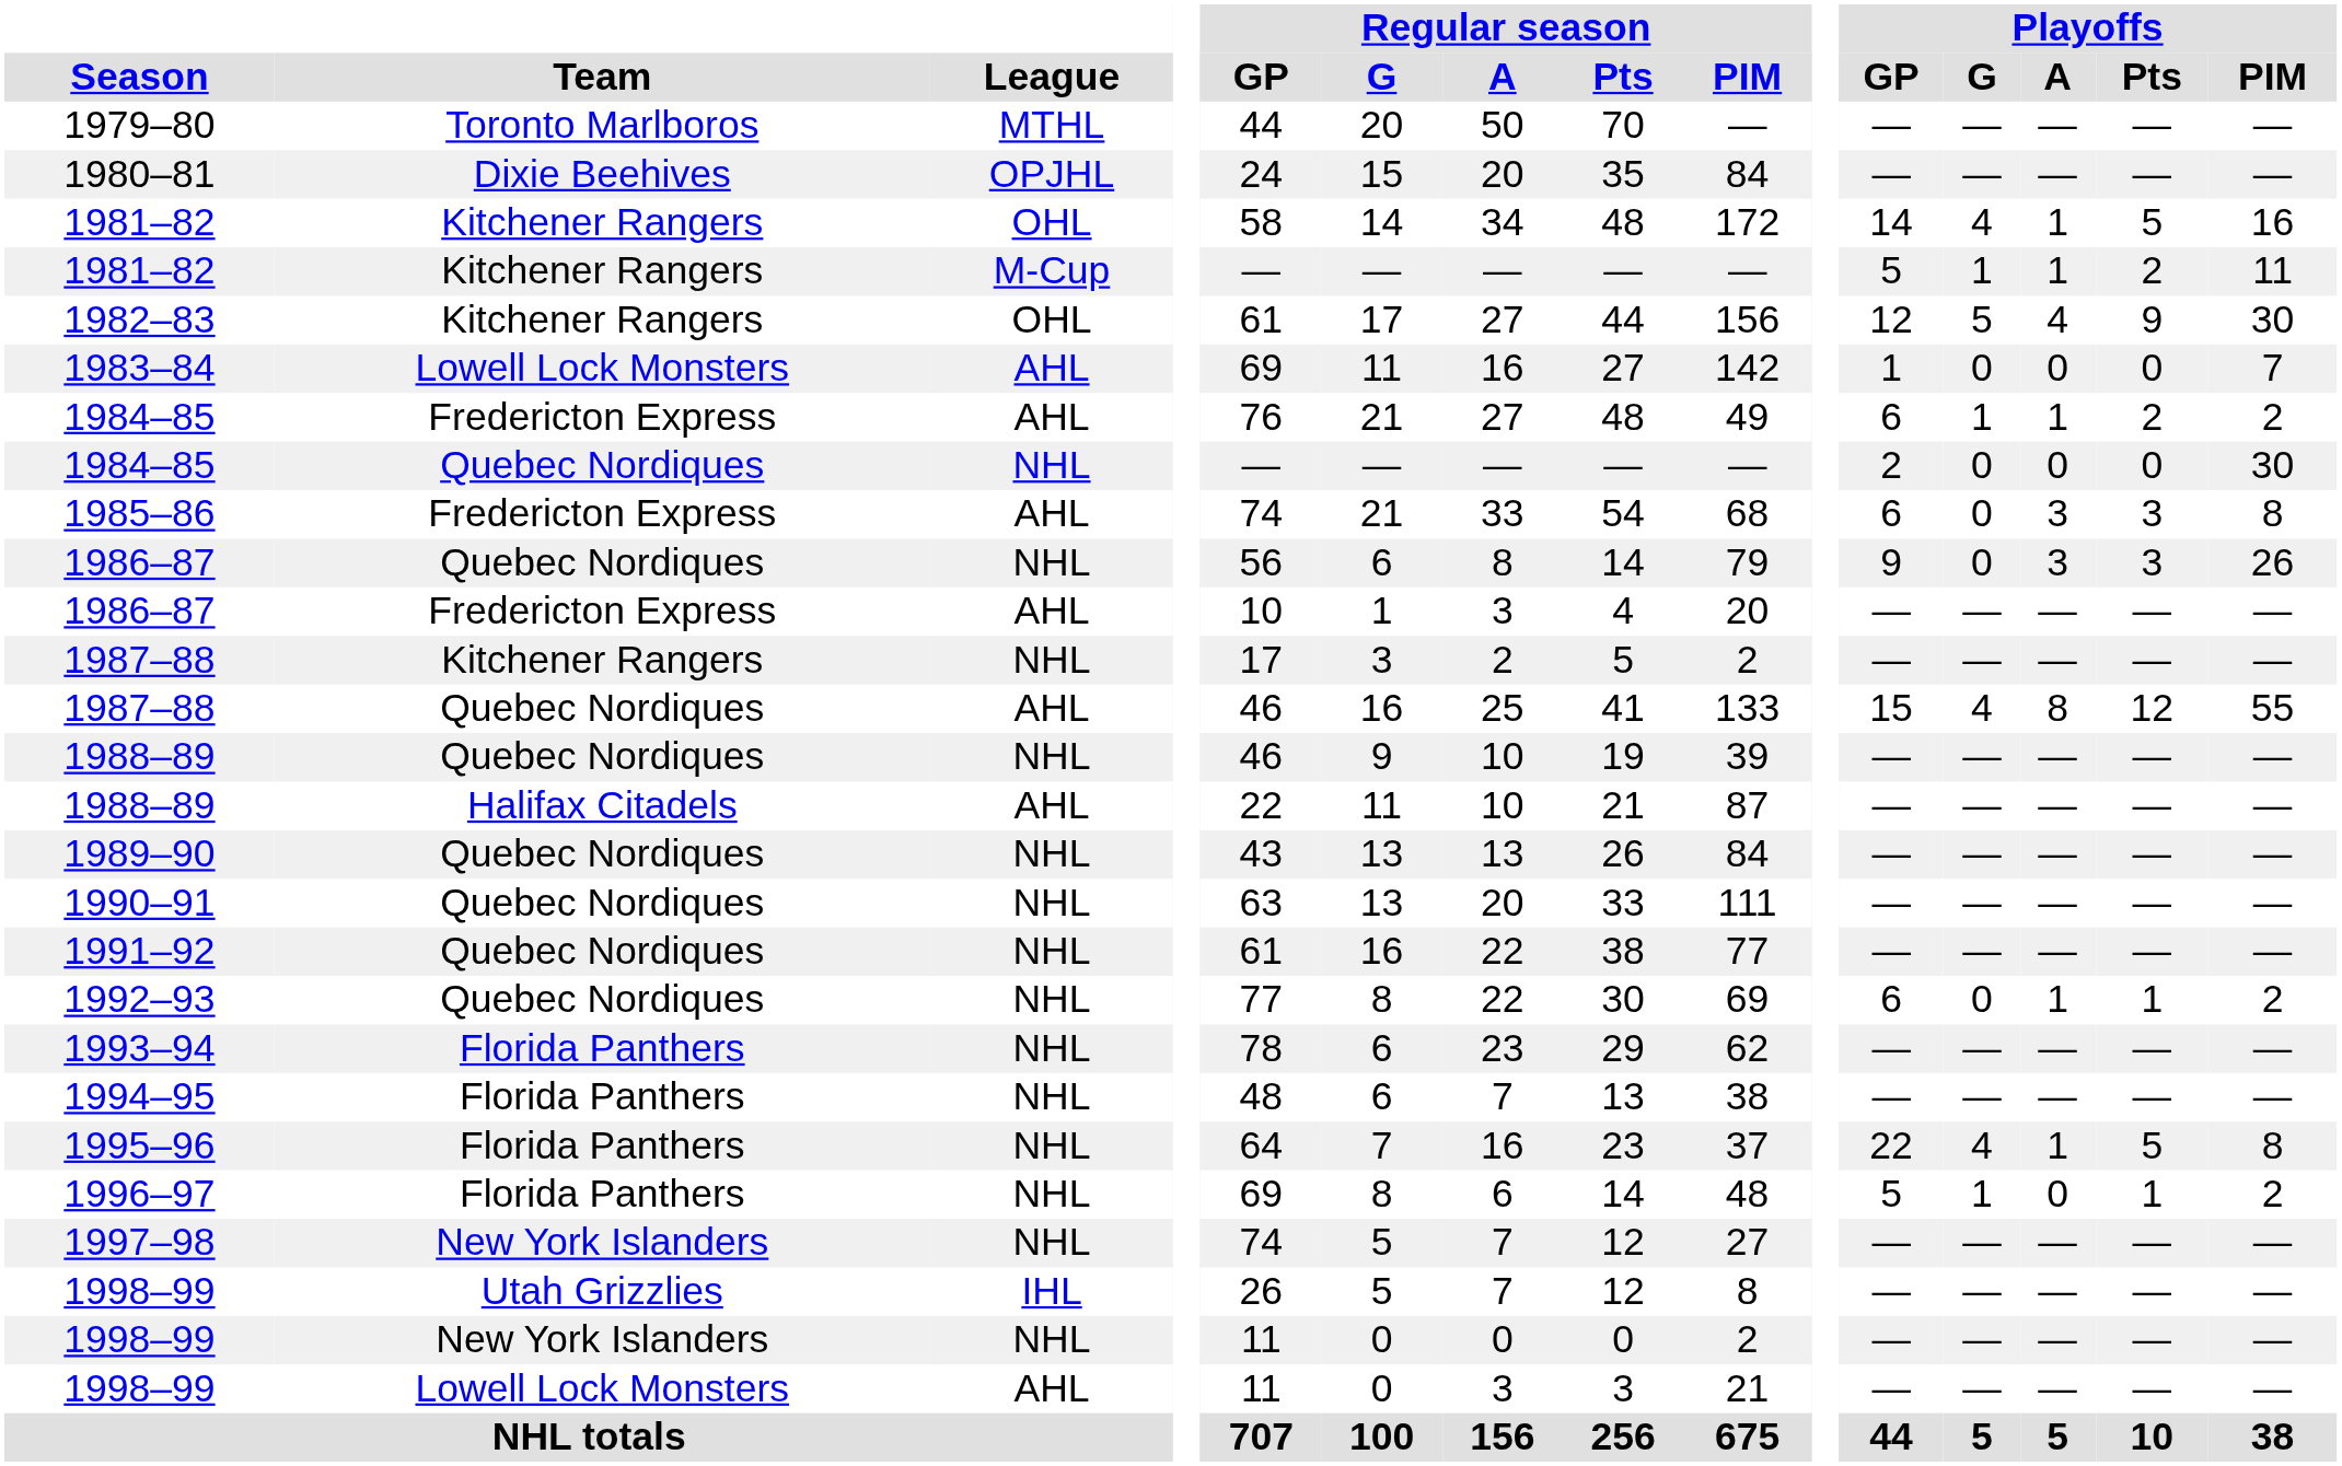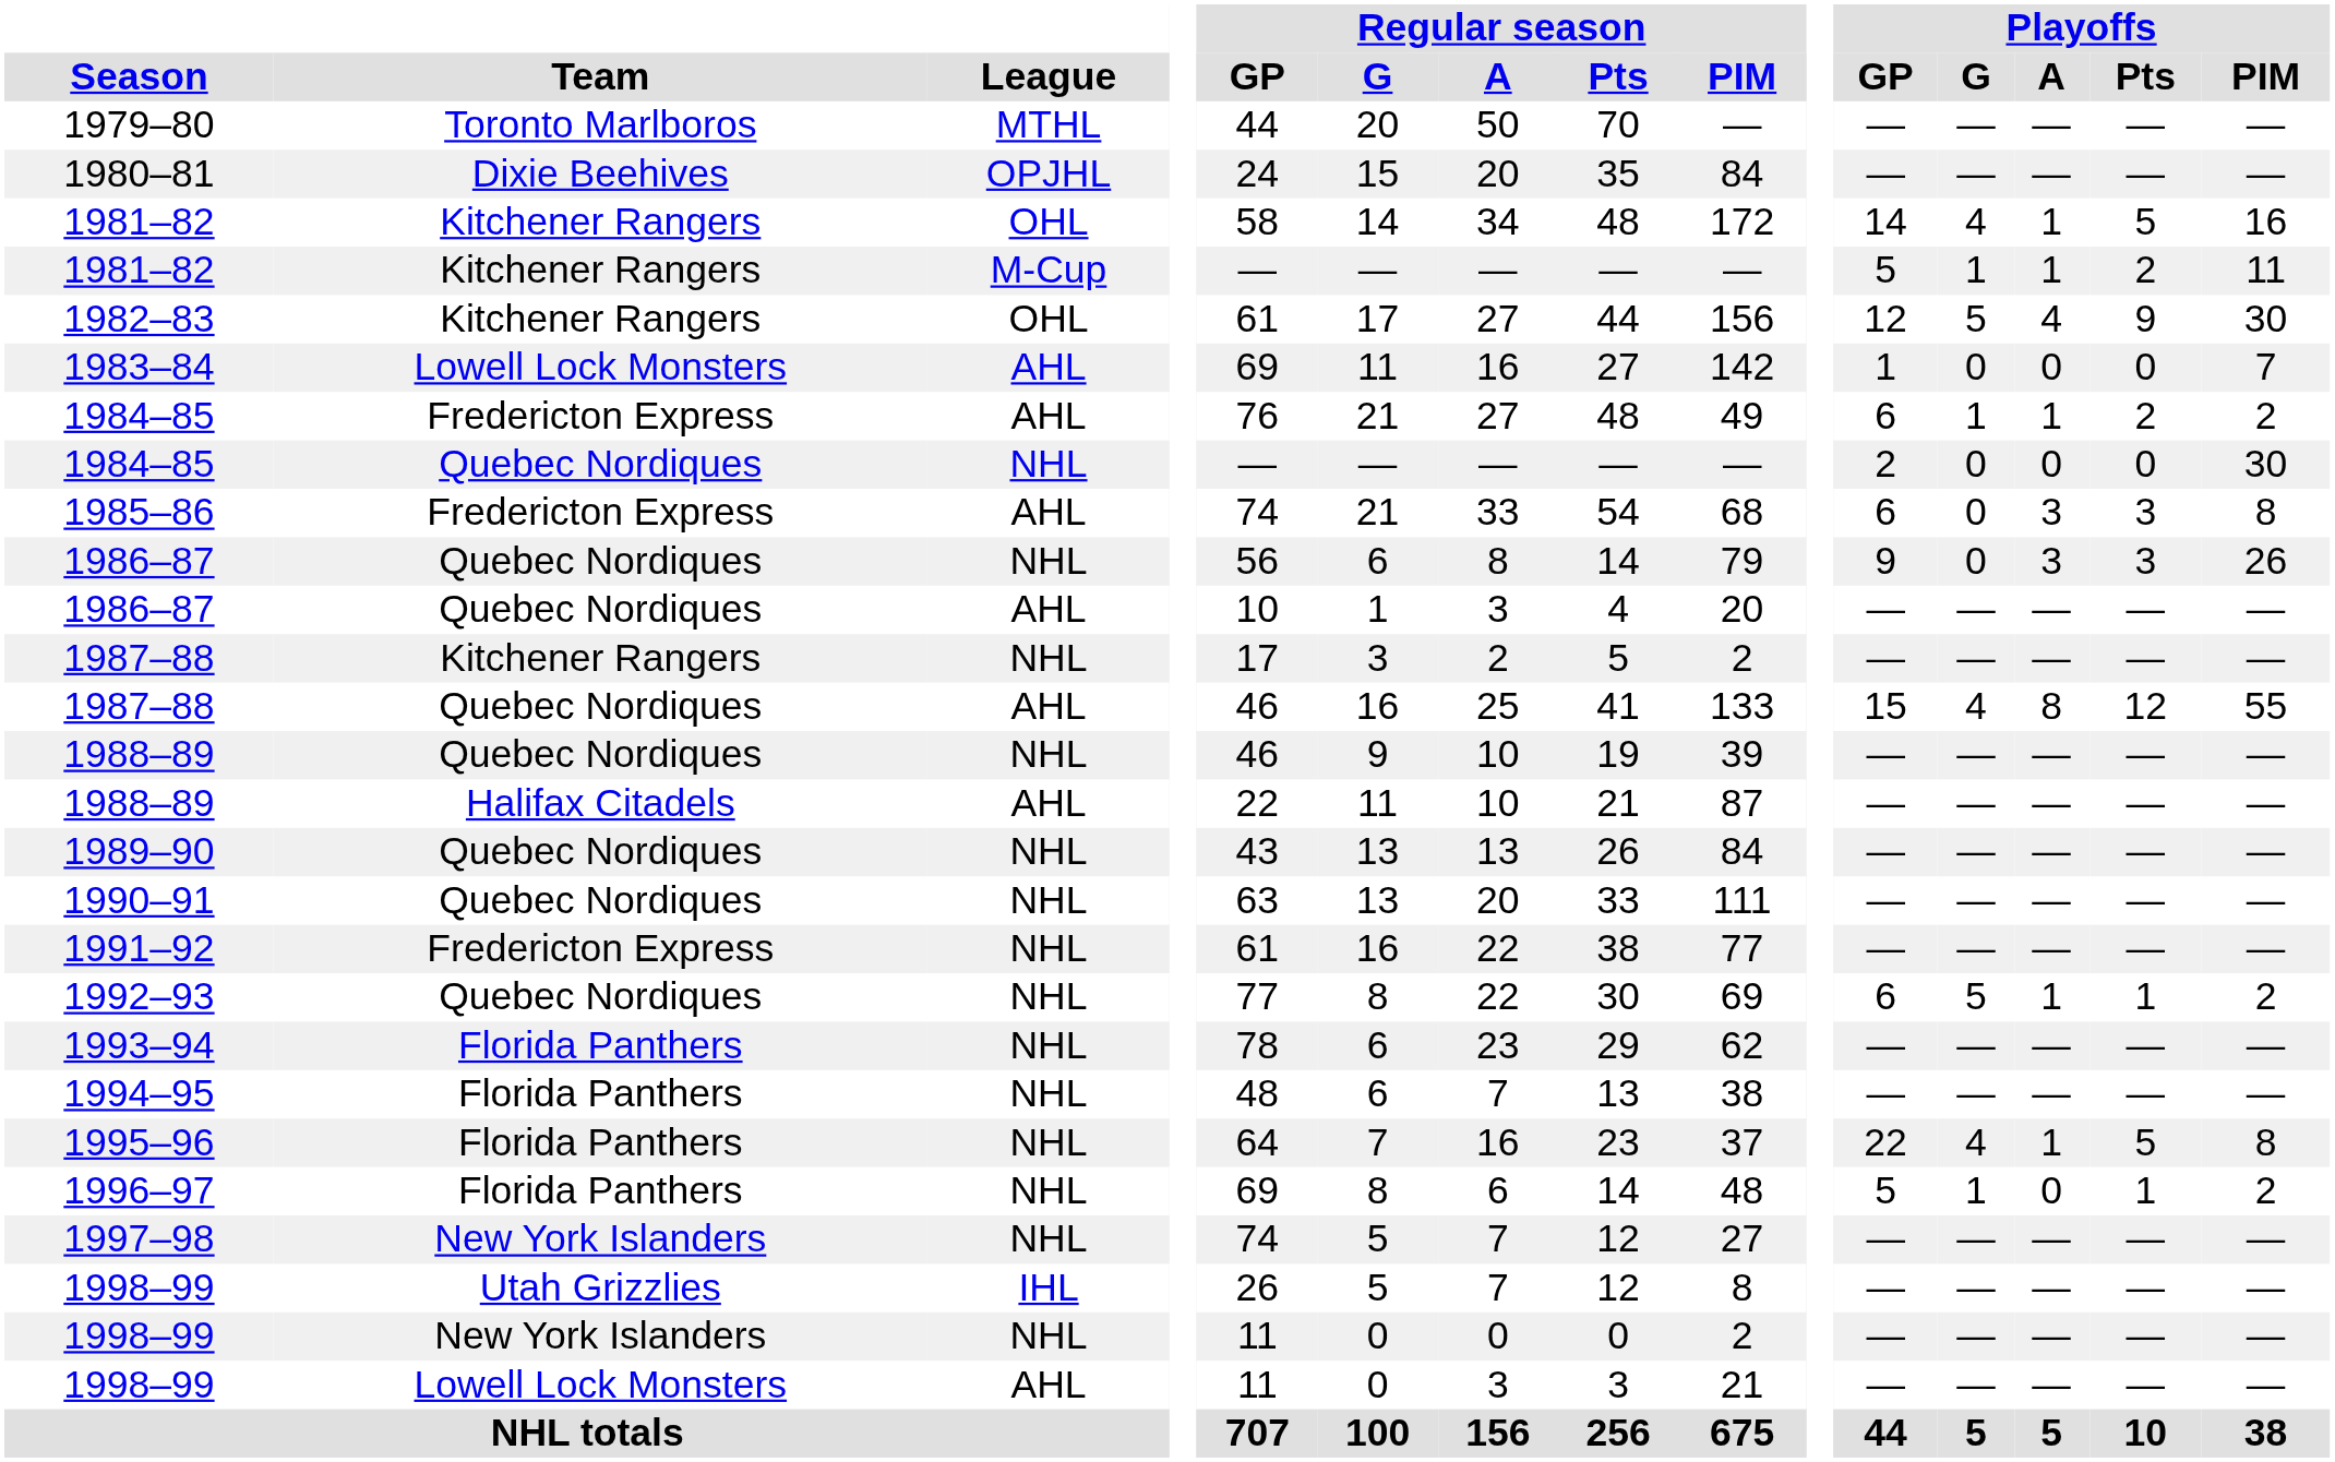1986–87 / AHL | Team: Fredericton Express -> Quebec Nordiques
1991–92 | Team: Quebec Nordiques -> Fredericton Express
1992–93 | Playoffs / G: 0 -> 5
